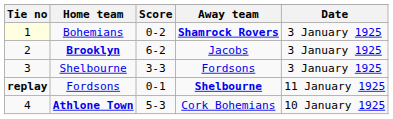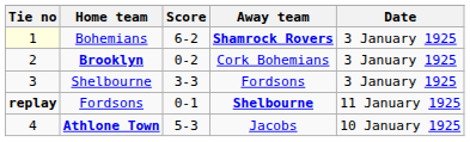Bohemians | Score: 0-2 -> 6-2
Brooklyn | Score: 6-2 -> 0-2
Brooklyn | Away team: Jacobs -> Cork Bohemians
Athlone Town | Away team: Cork Bohemians -> Jacobs
